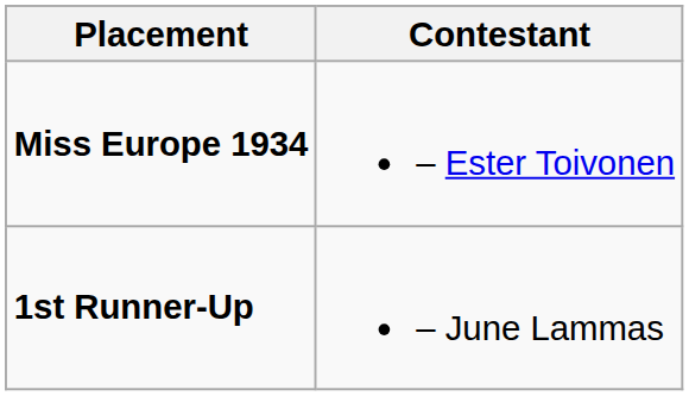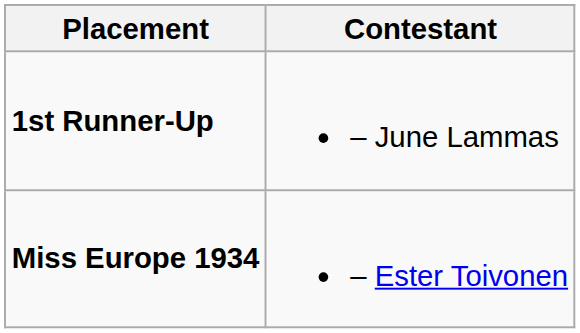rows swapped: Miss Europe 1934 <-> 1st Runner-Up
